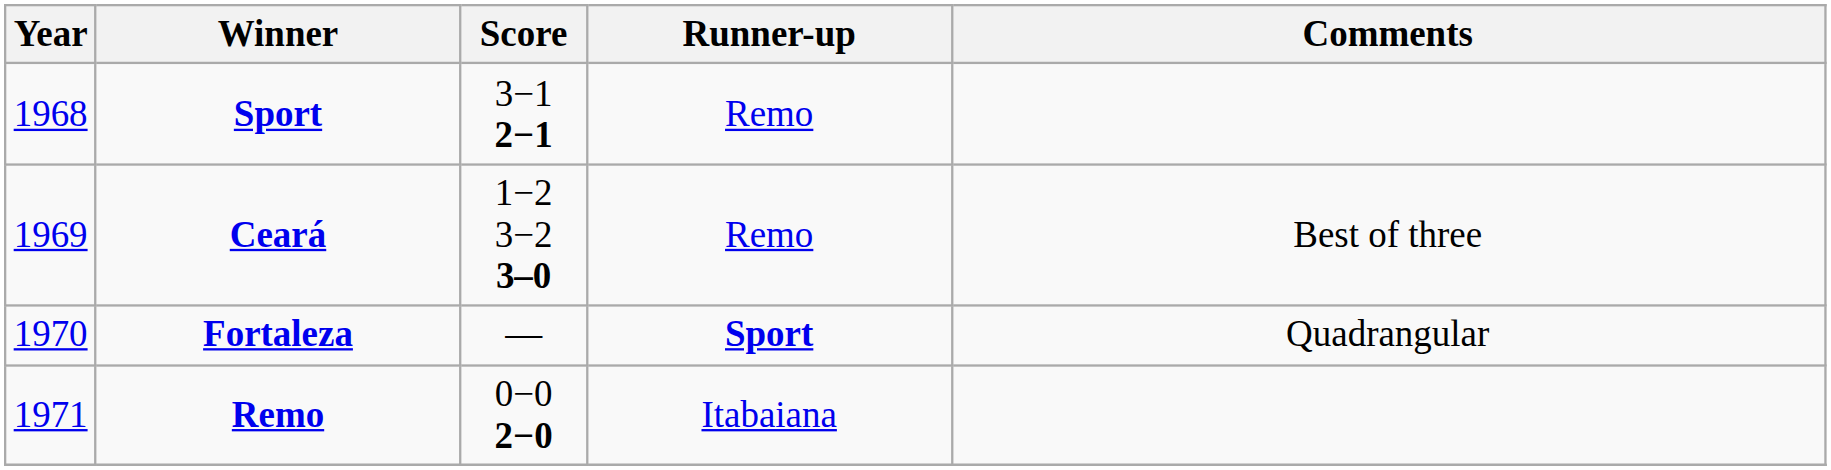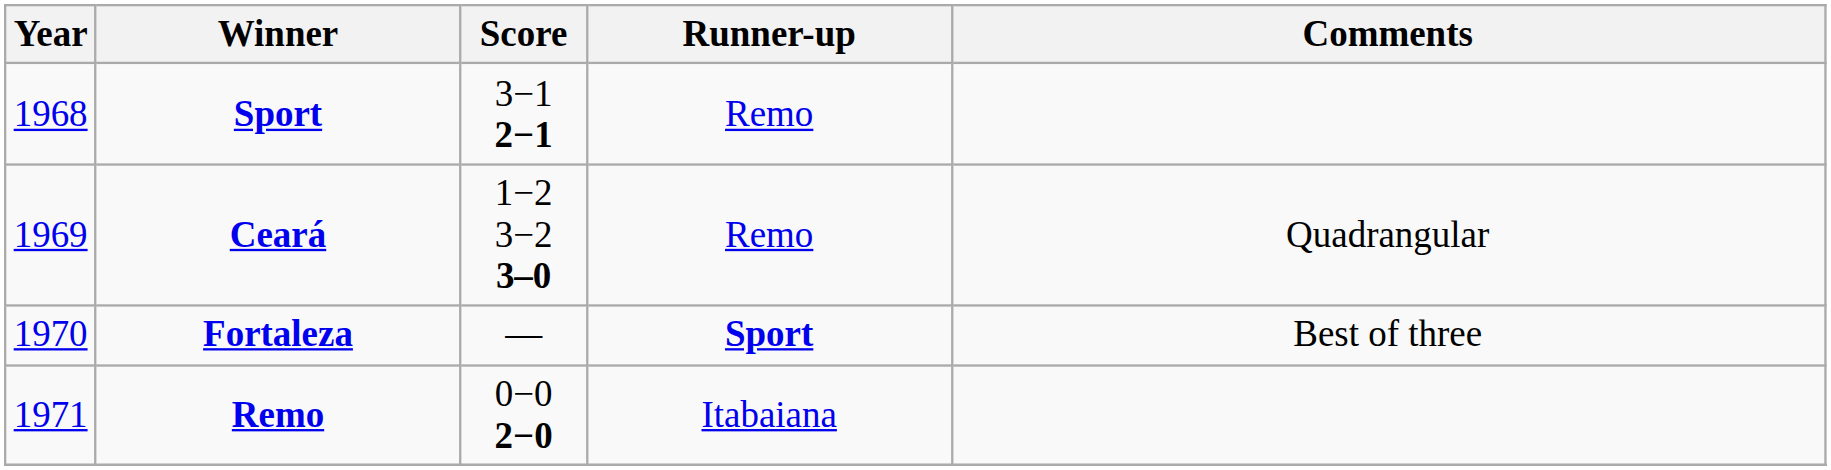Ceará | Comments: Best of three -> Quadrangular
Fortaleza | Comments: Quadrangular -> Best of three
